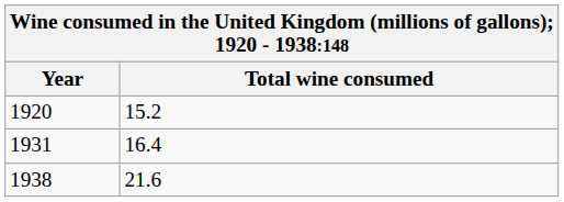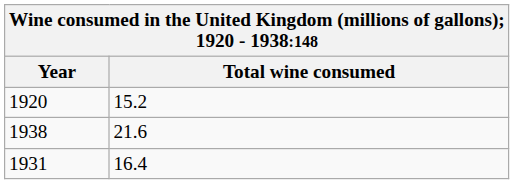rows swapped: 1931 <-> 1938
